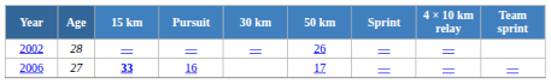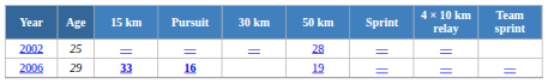2002 | Age: 28 -> 25
2002 | 50 km: 26 -> 28
2006 | Age: 27 -> 29
2006 | Pursuit: normal -> bold
2006 | 50 km: 17 -> 19
